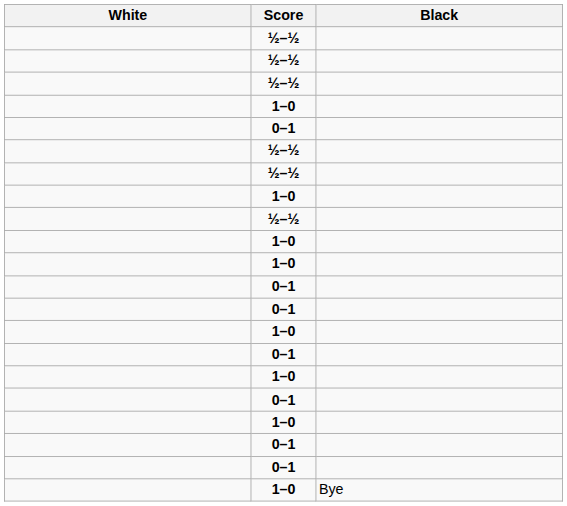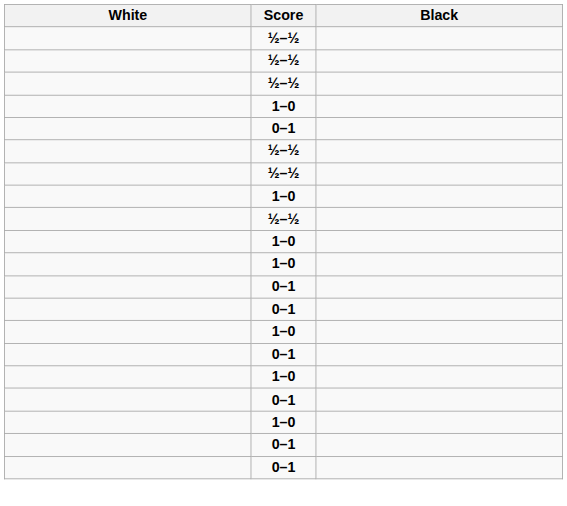- row: 1–0 | Bye
